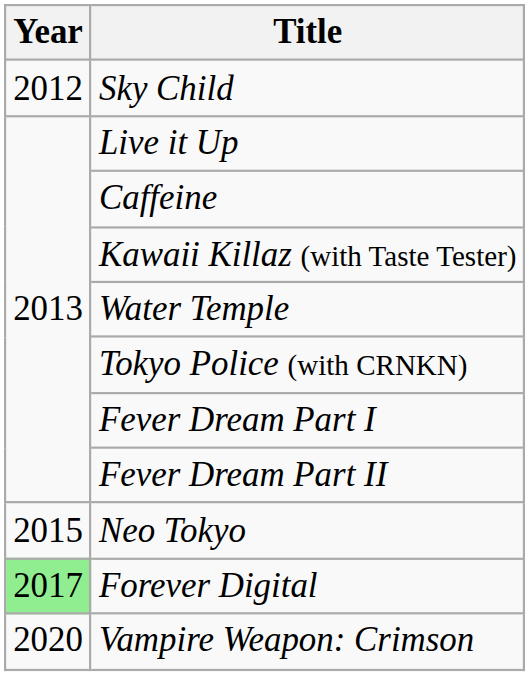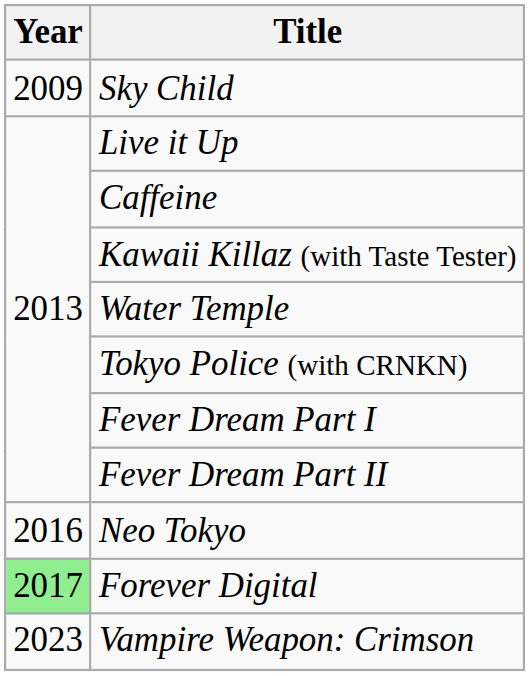Sky Child | Year: 2012 -> 2009
Neo Tokyo | Year: 2015 -> 2016
Vampire Weapon: Crimson | Year: 2020 -> 2023
